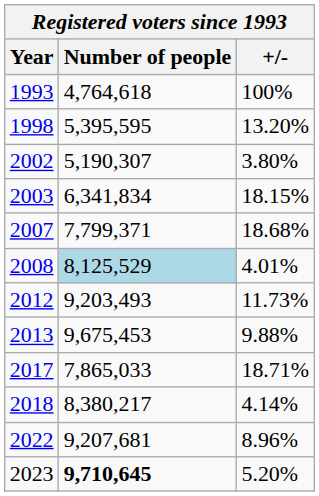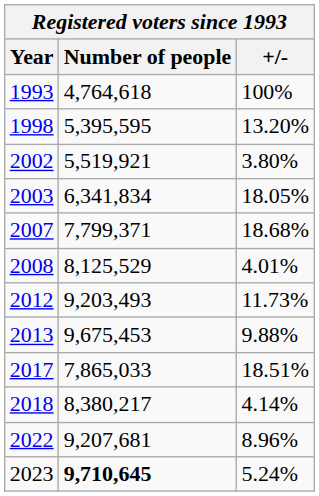2002 | Number of people: 5,190,307 -> 5,519,921
2003 | +/-: 18.15% -> 18.05%
2008 | Number of people: lightblue background -> no background
2017 | +/-: 18.71% -> 18.51%
2023 | +/-: 5.20% -> 5.24%
